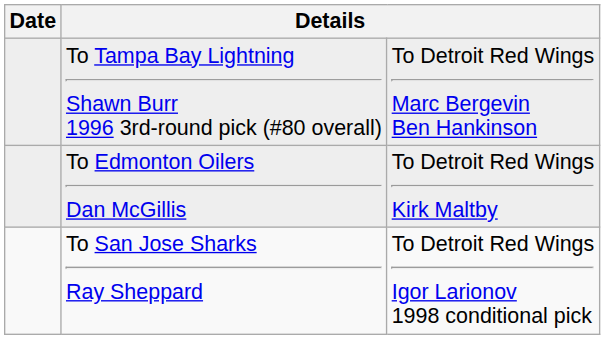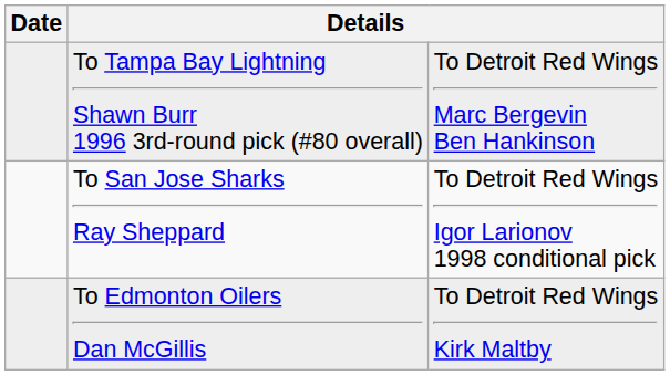rows swapped: To San Jose Sharks Ray Sheppard <-> To Edmonton Oilers Dan McGillis
